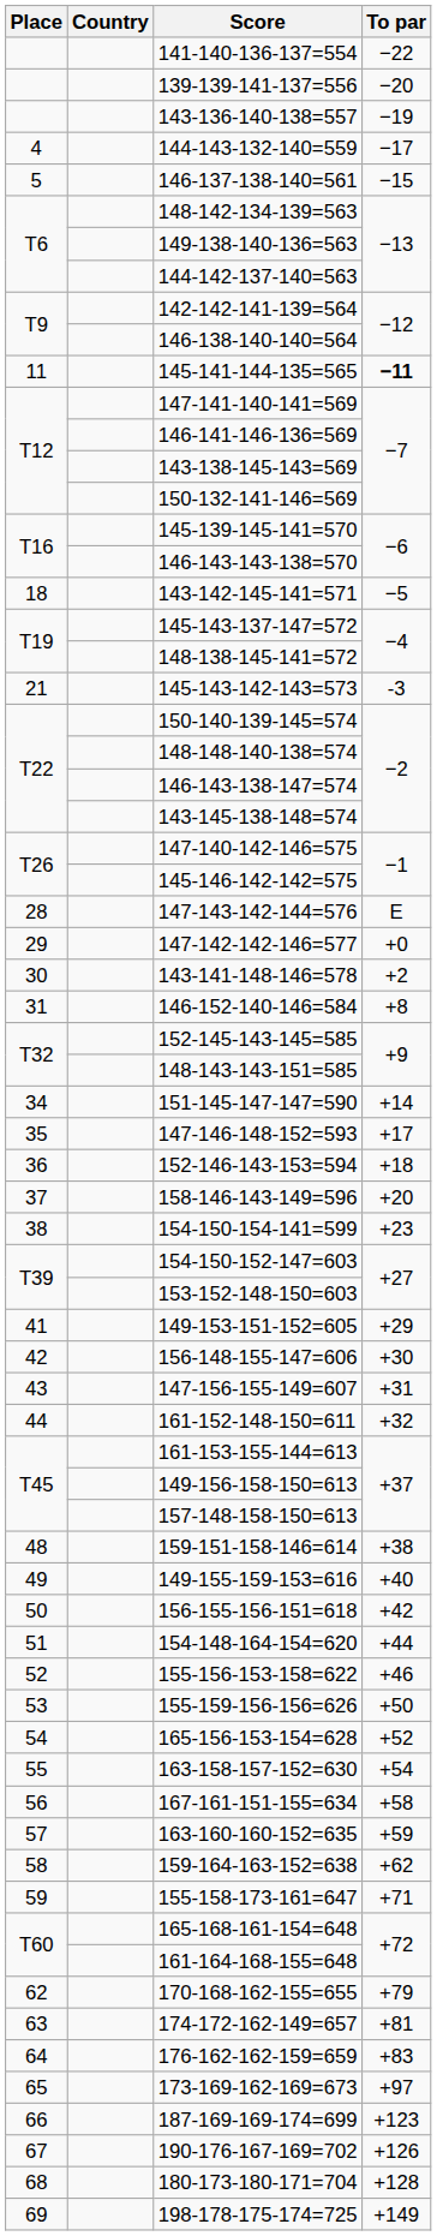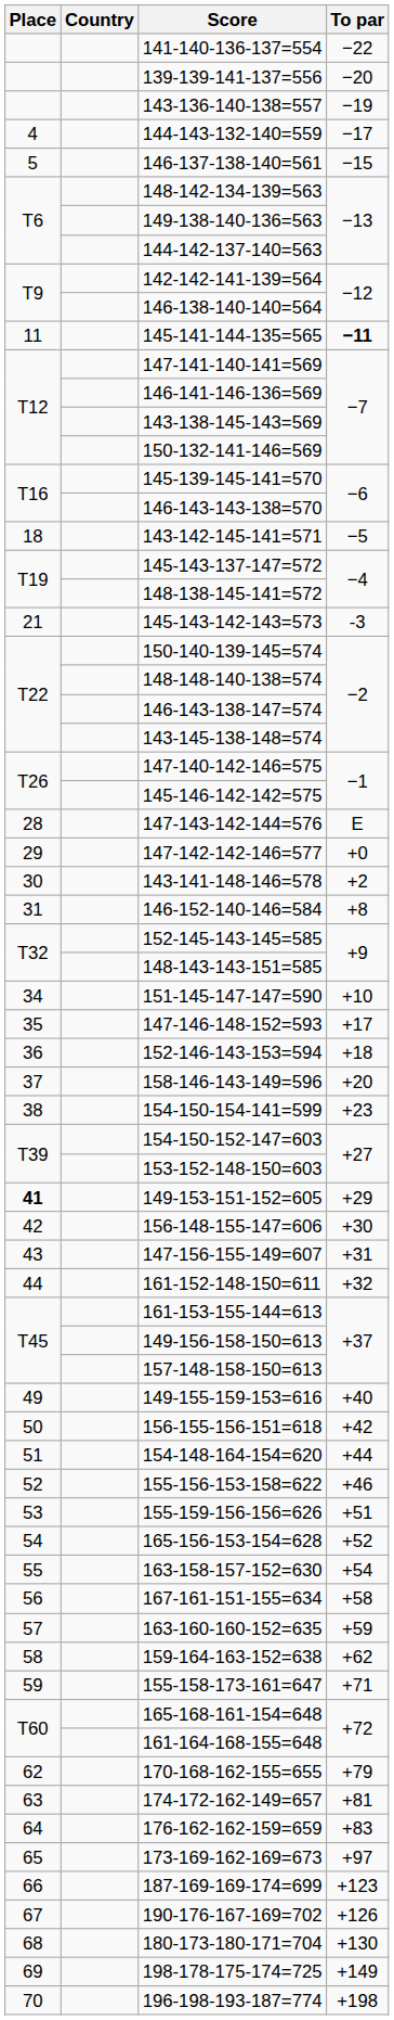151-145-147-147=590 | To par: +14 -> +10
149-153-151-152=605 | Place: normal -> bold
- row: 48 | 159-151-158-146=614 | +38
155-159-156-156=626 | To par: +50 -> +51
180-173-180-171=704 | To par: +128 -> +130
+ row: 70 | 196-198-193-187=774 | +198
